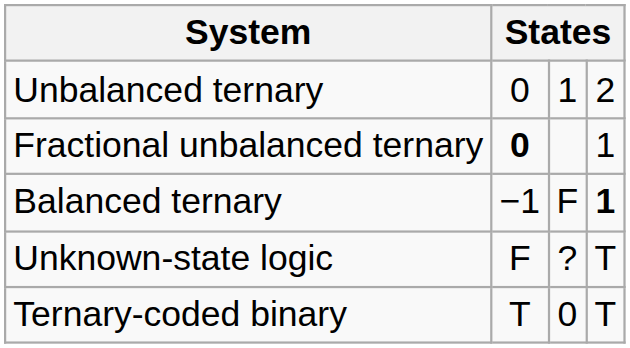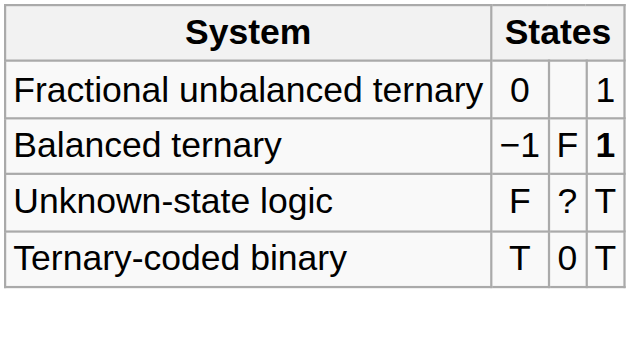- row: Unbalanced ternary | 0 | 1 | 2
Fractional unbalanced ternary | column 2: bold -> normal
